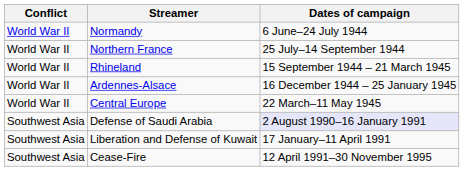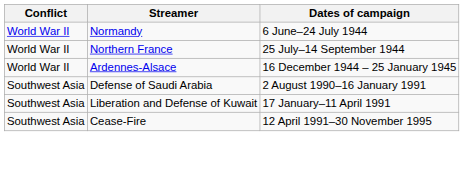- row: World War II | Rhineland | 15 September 1944 – 21 March 1945
- row: World War II | Central Europe | 22 March–11 May 1945
Defense of Saudi Arabia | Dates of campaign: lavender background -> no background
